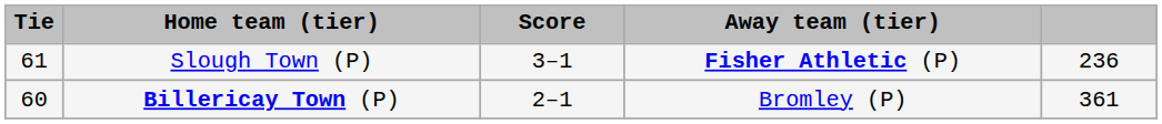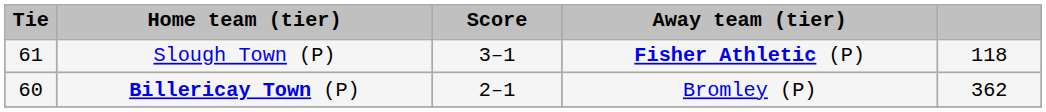Slough Town (P) | column 5: 236 -> 118
Billericay Town (P) | column 5: 361 -> 362
